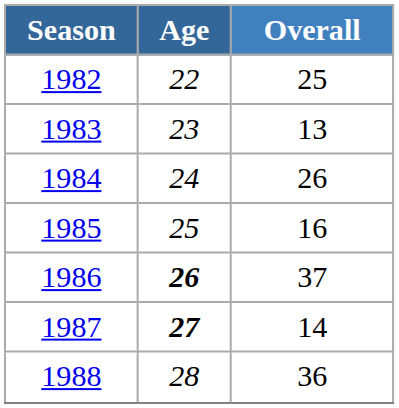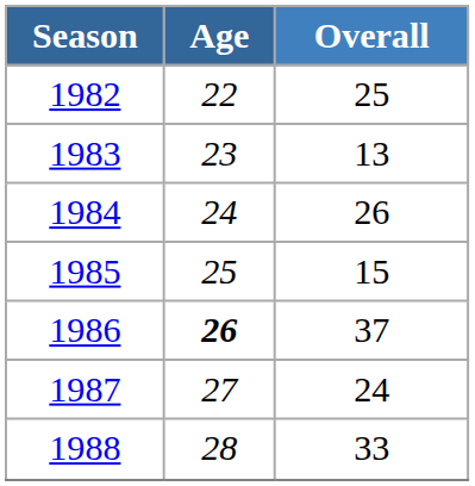1985 | Overall: 16 -> 15
1987 | Age: bold -> normal
1987 | Overall: 14 -> 24
1988 | Overall: 36 -> 33
